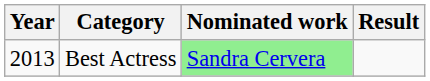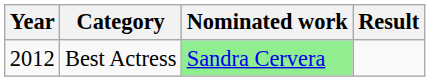Best Actress | Year: 2013 -> 2012
